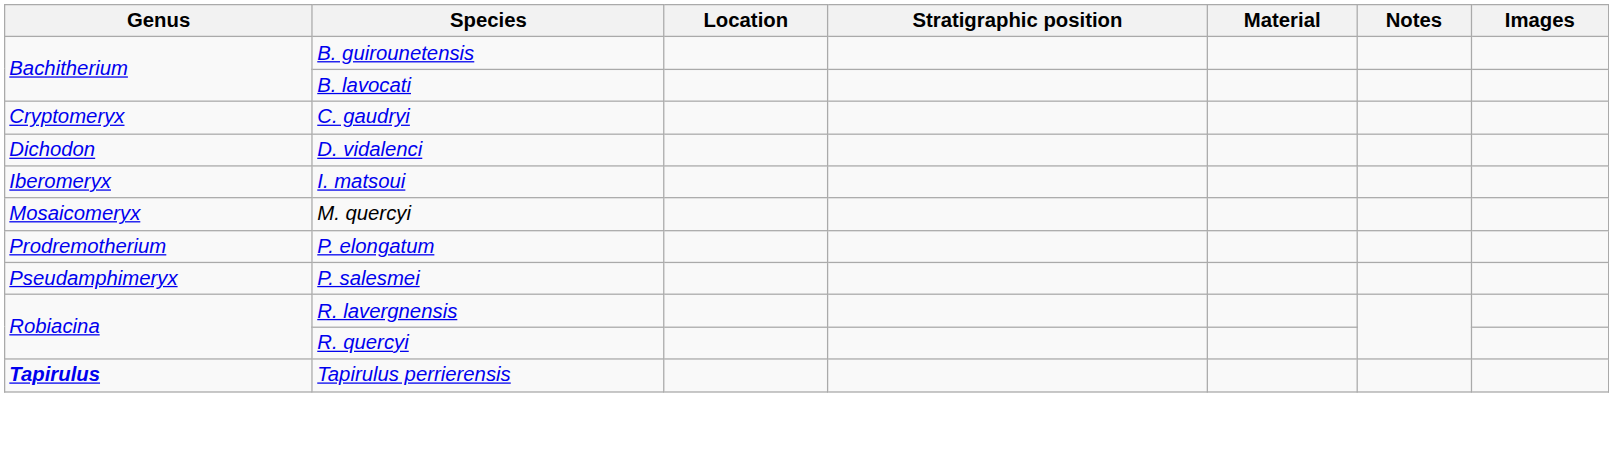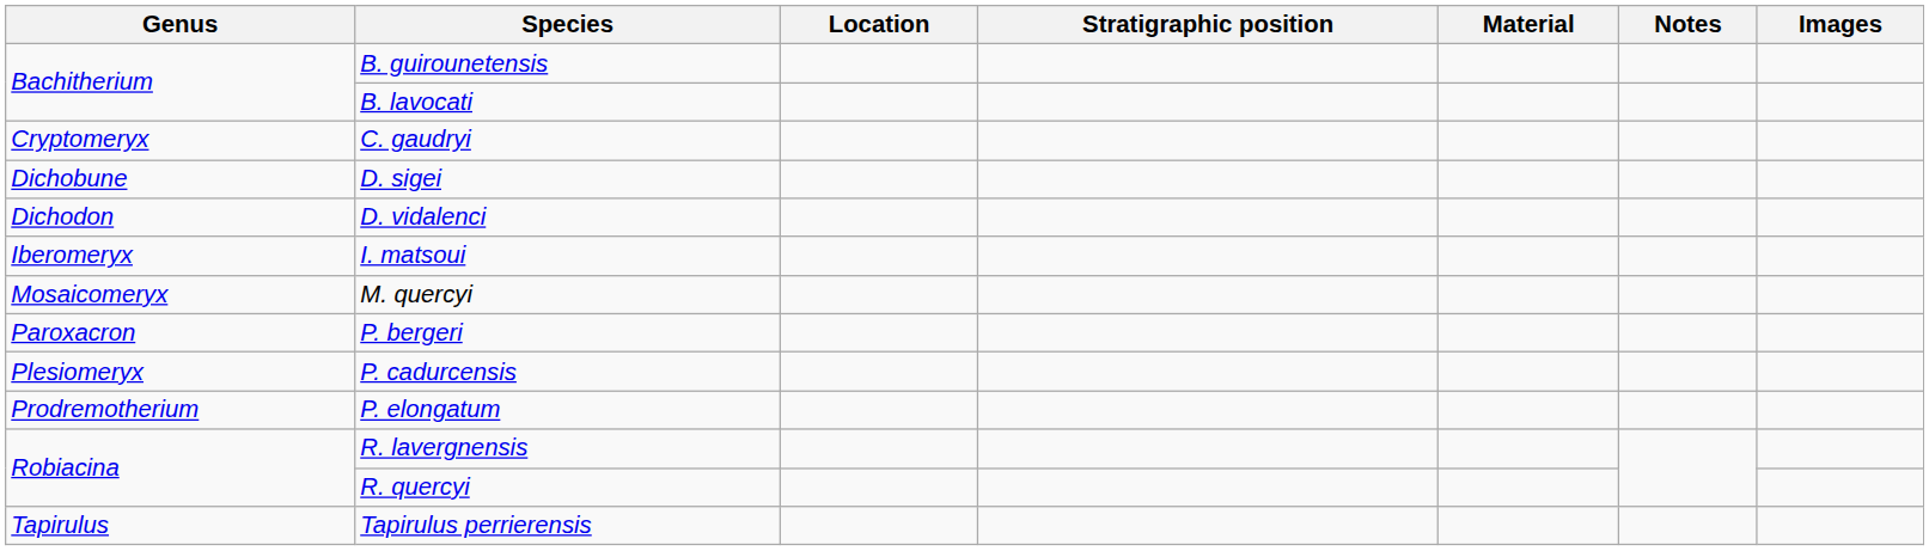+ row: Dichobune | D. sigei
+ row: Paroxacron | P. bergeri
+ row: Plesiomeryx | P. cadurcensis
- row: Pseudamphimeryx | P. salesmei
Tapirulus perrierensis | Genus: bold -> normal
